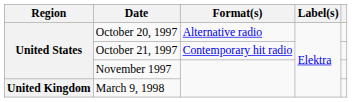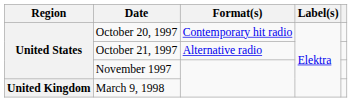October 20, 1997 | Format(s): Alternative radio -> Contemporary hit radio
October 21, 1997 | Format(s): Contemporary hit radio -> Alternative radio
